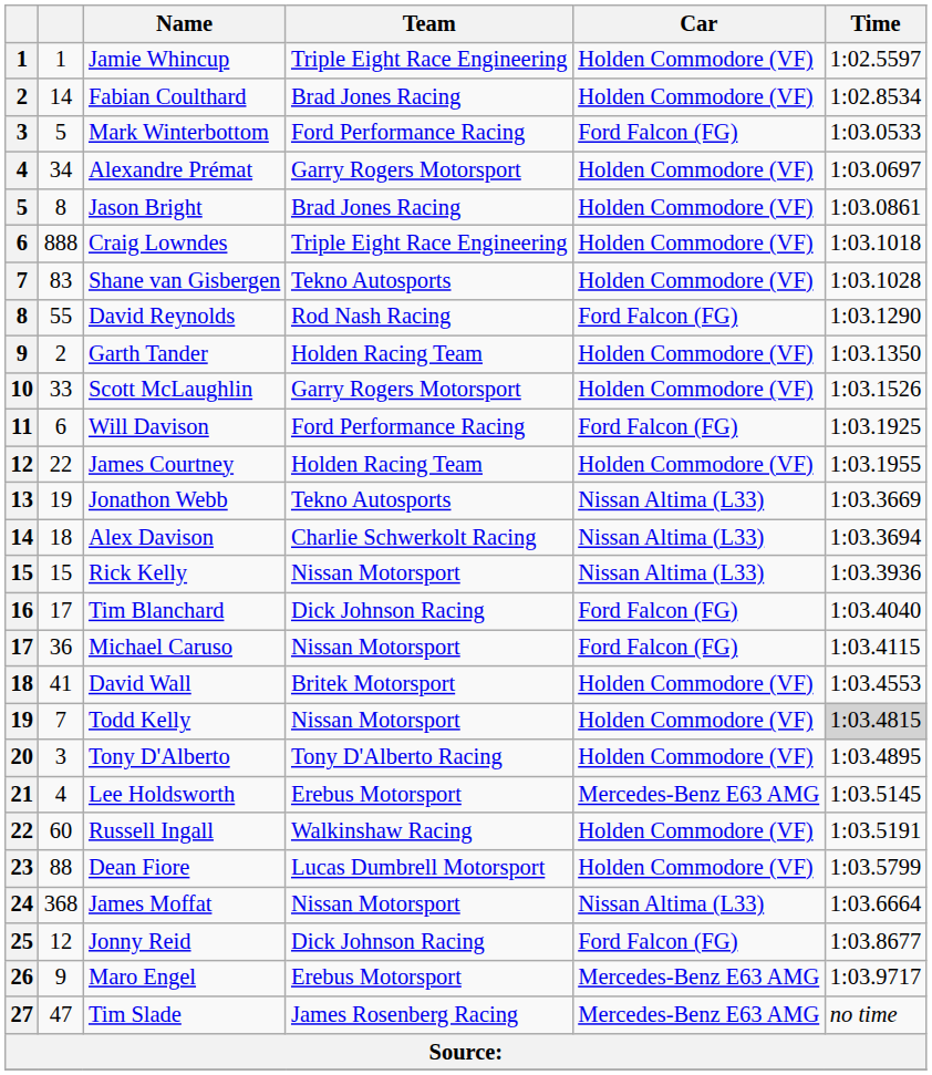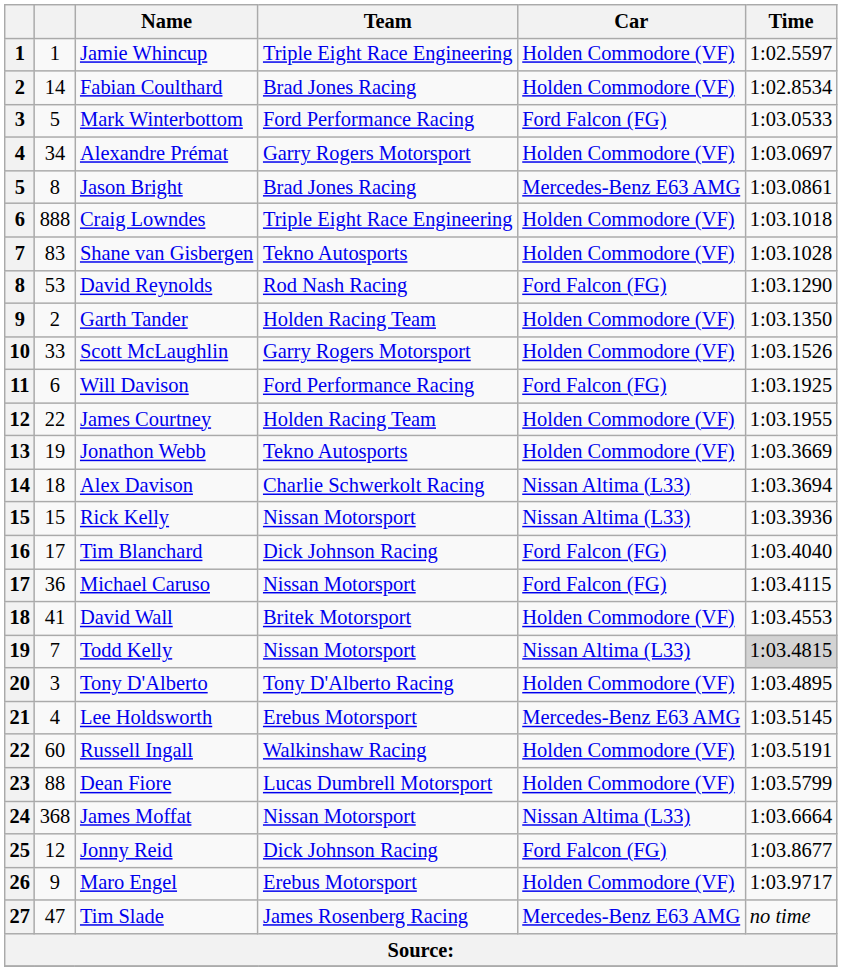Jason Bright | Car: Holden Commodore (VF) -> Mercedes-Benz E63 AMG
David Reynolds | column 2: 55 -> 53
Jonathon Webb | Car: Nissan Altima (L33) -> Holden Commodore (VF)
Todd Kelly | Car: Holden Commodore (VF) -> Nissan Altima (L33)
Maro Engel | Car: Mercedes-Benz E63 AMG -> Holden Commodore (VF)
